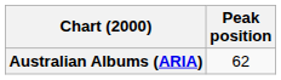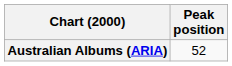Australian Albums (ARIA) | Peak position: 62 -> 52
